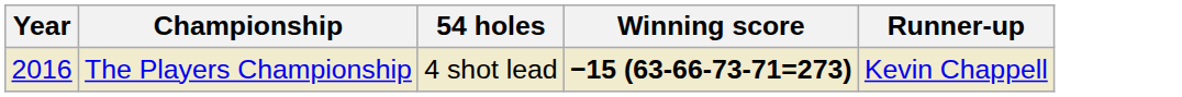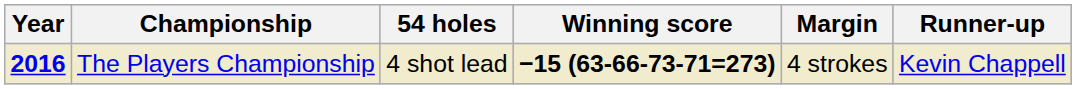+ column: Margin | 4 strokes
The Players Championship | Year: normal -> bold
